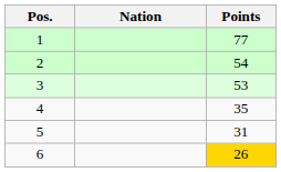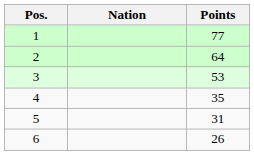2 | Points: 54 -> 64
6 | Points: gold background -> no background
